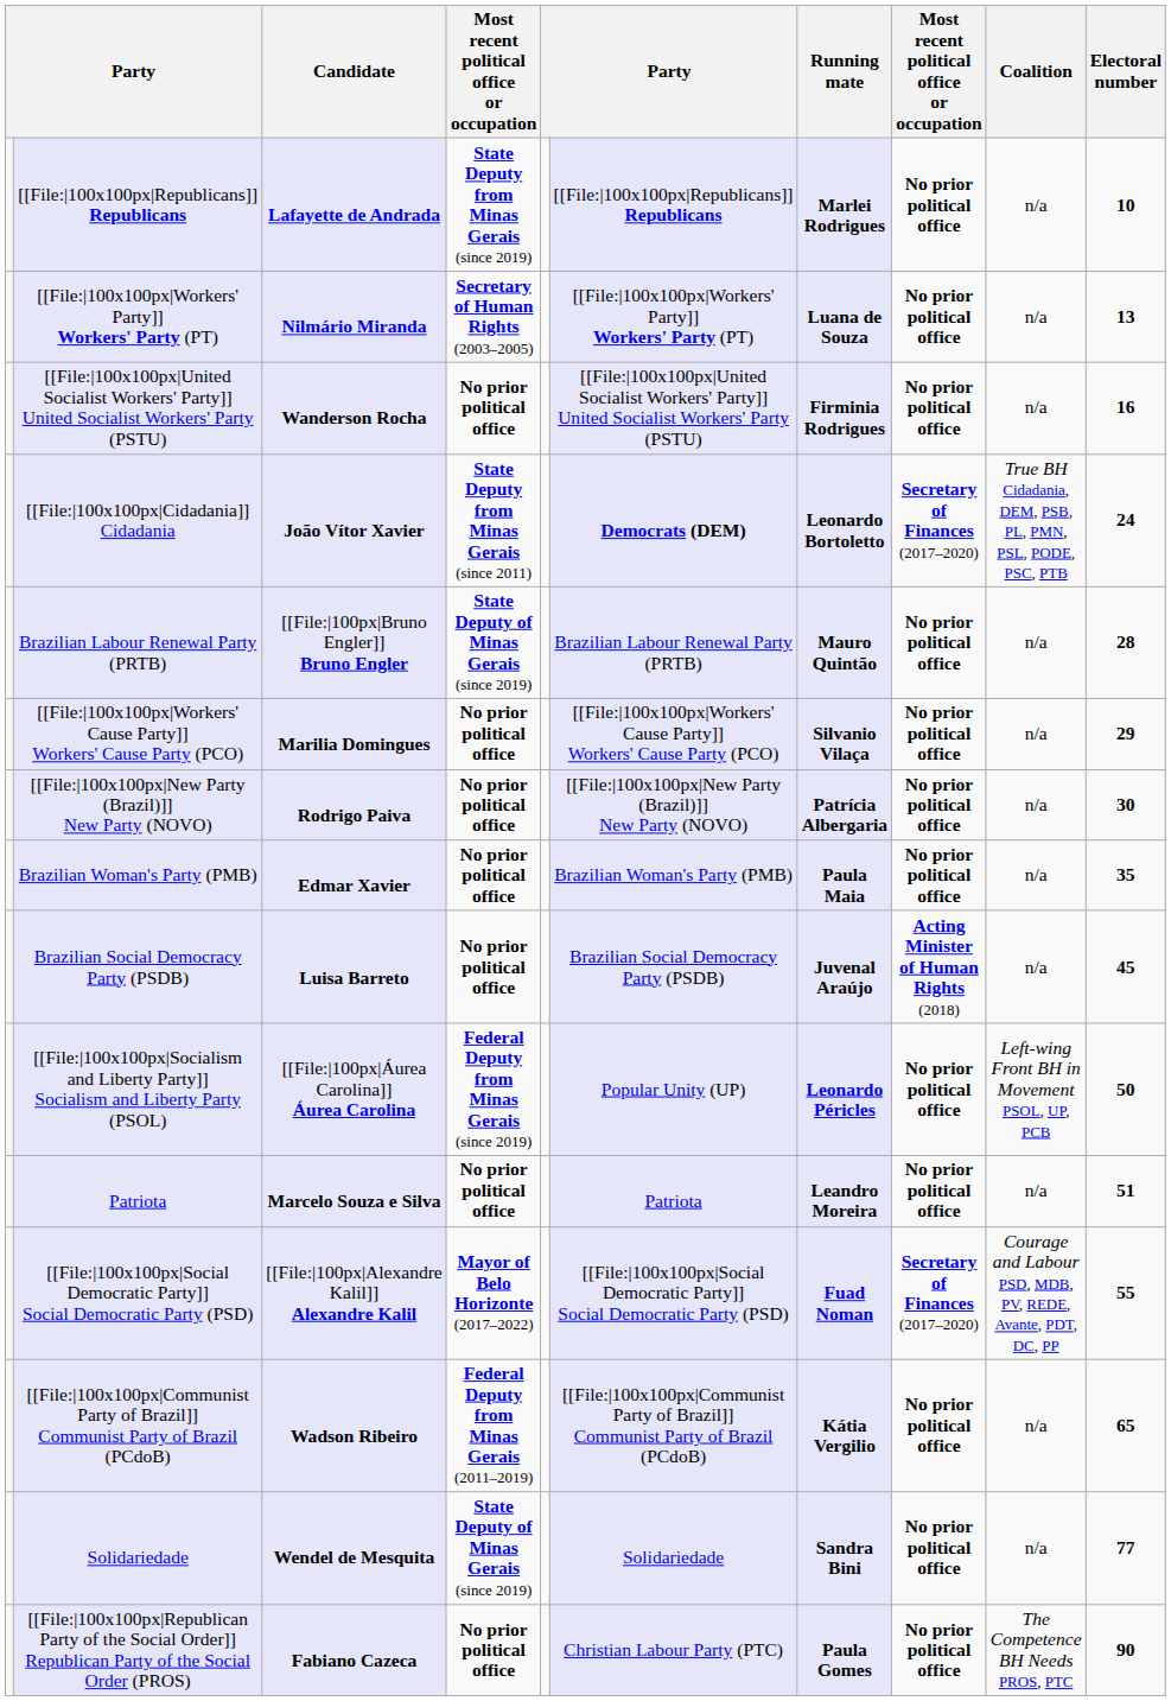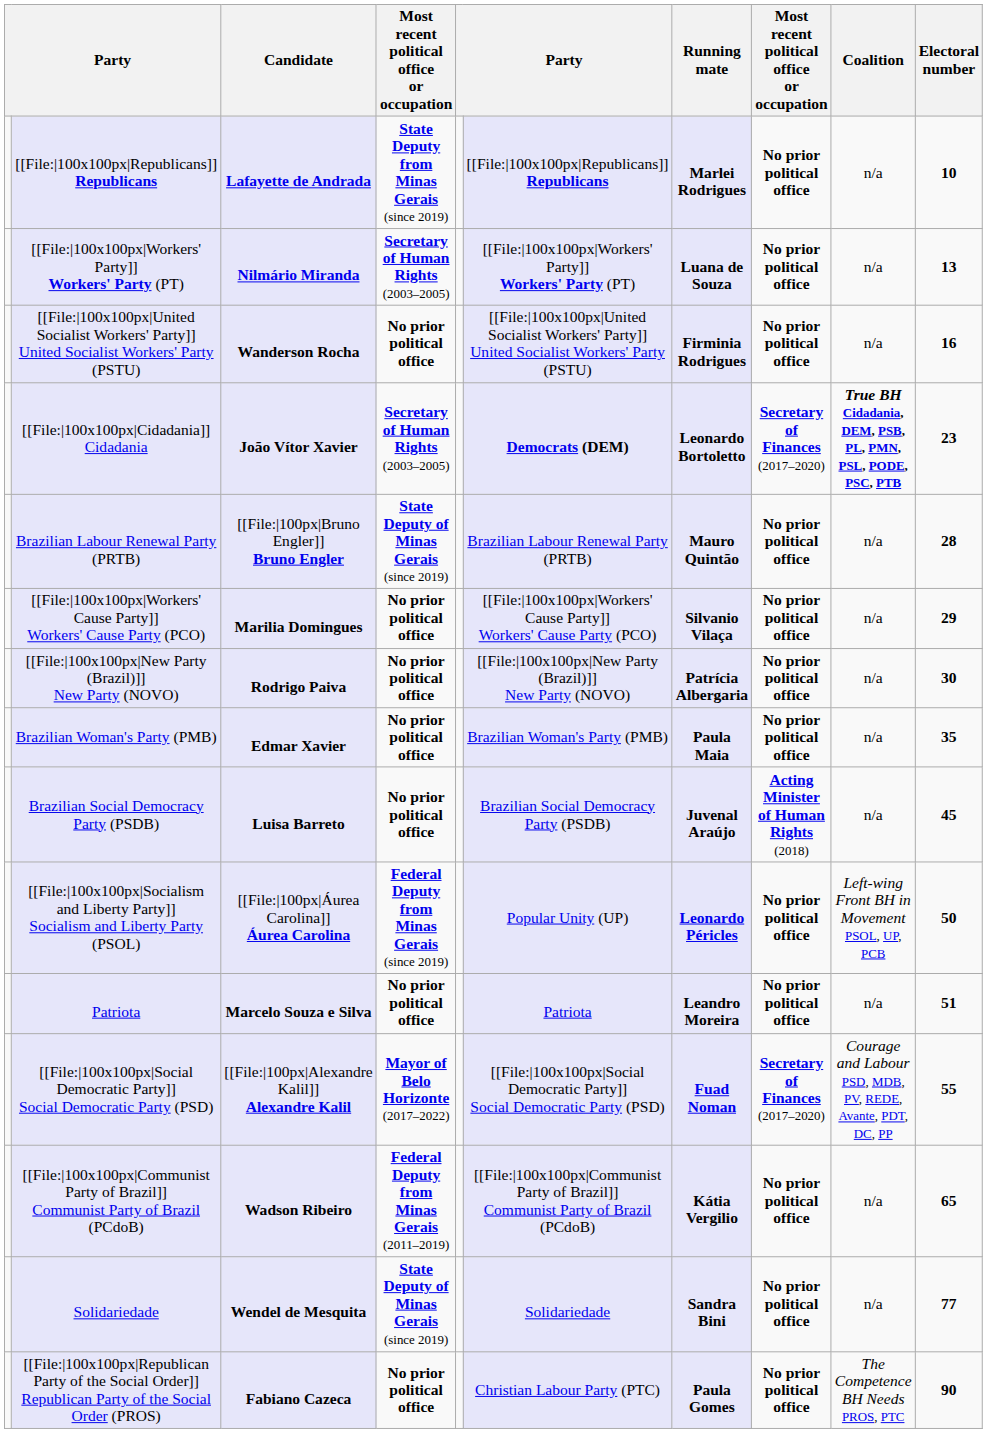[[File:|100x100px|Cidadania]] Cidadania | column 4: State Deputy from Minas Gerais (since 2011) -> Secretary of Human Rights (2003–2005)
[[File:|100x100px|Cidadania]] Cidadania | Coalition: normal -> bold
[[File:|100x100px|Cidadania]] Cidadania | Electoral number: 24 -> 23
